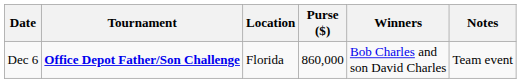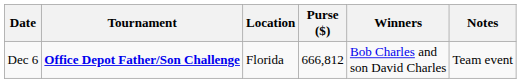Dec 6 | Purse ($): 860,000 -> 666,812
